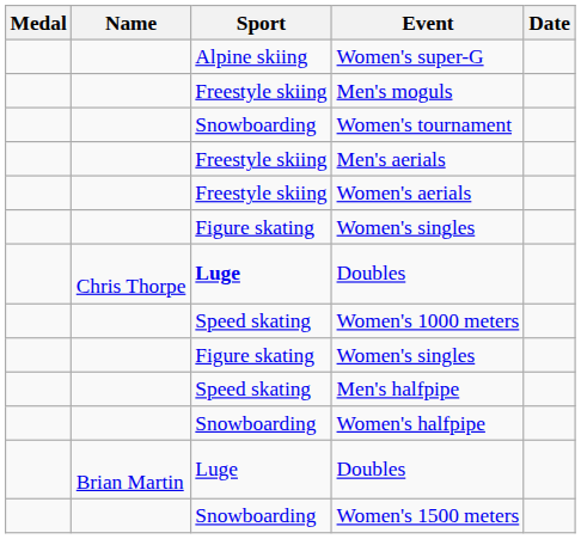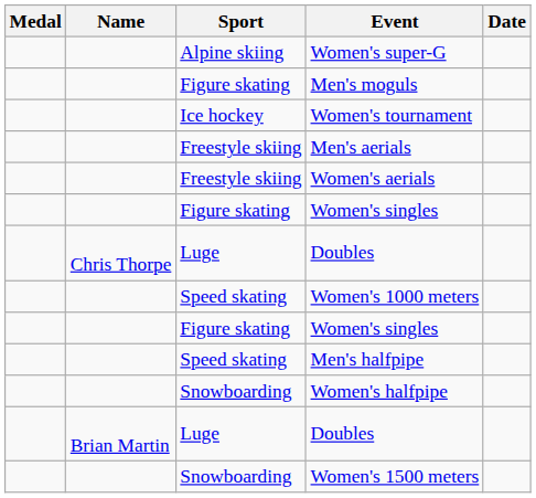Men's moguls | Sport: Freestyle skiing -> Figure skating
Women's tournament | Sport: Snowboarding -> Ice hockey
Chris Thorpe / Doubles | Sport: bold -> normal
